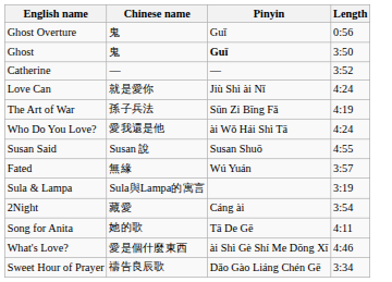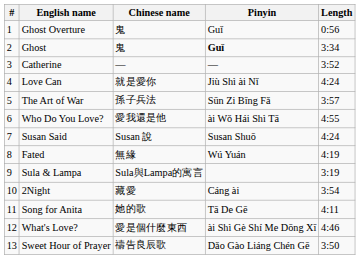+ column: # | 1 | 2 | 3 | 4 | 5 | 6 | 7 | 8 | 9 | 10 | 11 | 12 | 13
Ghost | Length: 3:50 -> 3:34
The Art of War | Length: 4:19 -> 3:57
Who Do You Love? | Length: 4:24 -> 4:55
Susan Said | Length: 4:55 -> 4:24
Fated | Length: 3:57 -> 4:19
Sweet Hour of Prayer | Length: 3:34 -> 3:50
